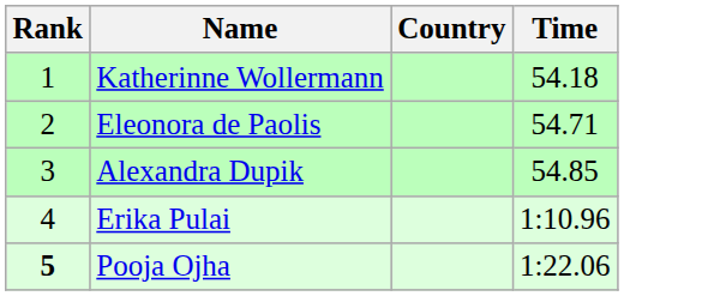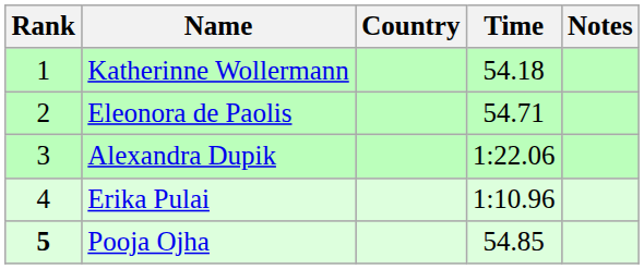+ column: Notes
Alexandra Dupik | Time: 54.85 -> 1:22.06
Pooja Ojha | Time: 1:22.06 -> 54.85
